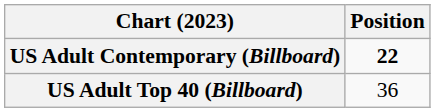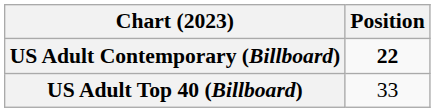US Adult Top 40 (Billboard) | Position: 36 -> 33
